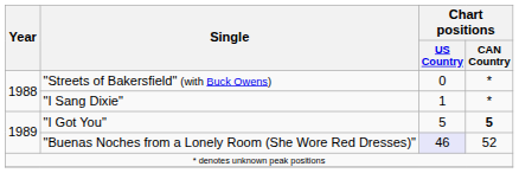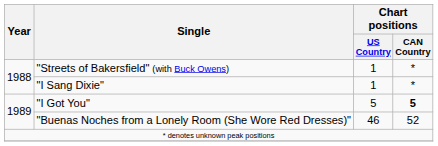"Streets of Bakersfield" (with Buck Owens) | Chart positions / US Country: 0 -> 1
"Buenas Noches from a Lonely Room (She Wore Red Dresses)" | Chart positions / US Country: lavender background -> no background
